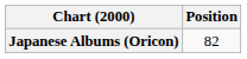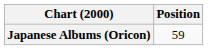Japanese Albums (Oricon) | Position: 82 -> 59
